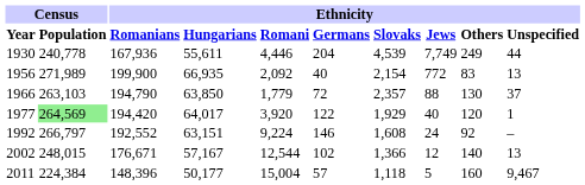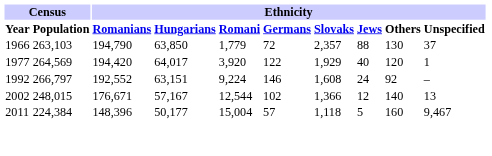- row: 1930 | 240,778 | 167,936 | 55,611 | 4,446 | 204 | 4,539 | 7,749 | 249 | 44
- row: 1956 | 271,989 | 199,900 | 66,935 | 2,092 | 40 | 2,154 | 772 | 83 | 13
1977 | Census / Population: lightgreen background -> no background
